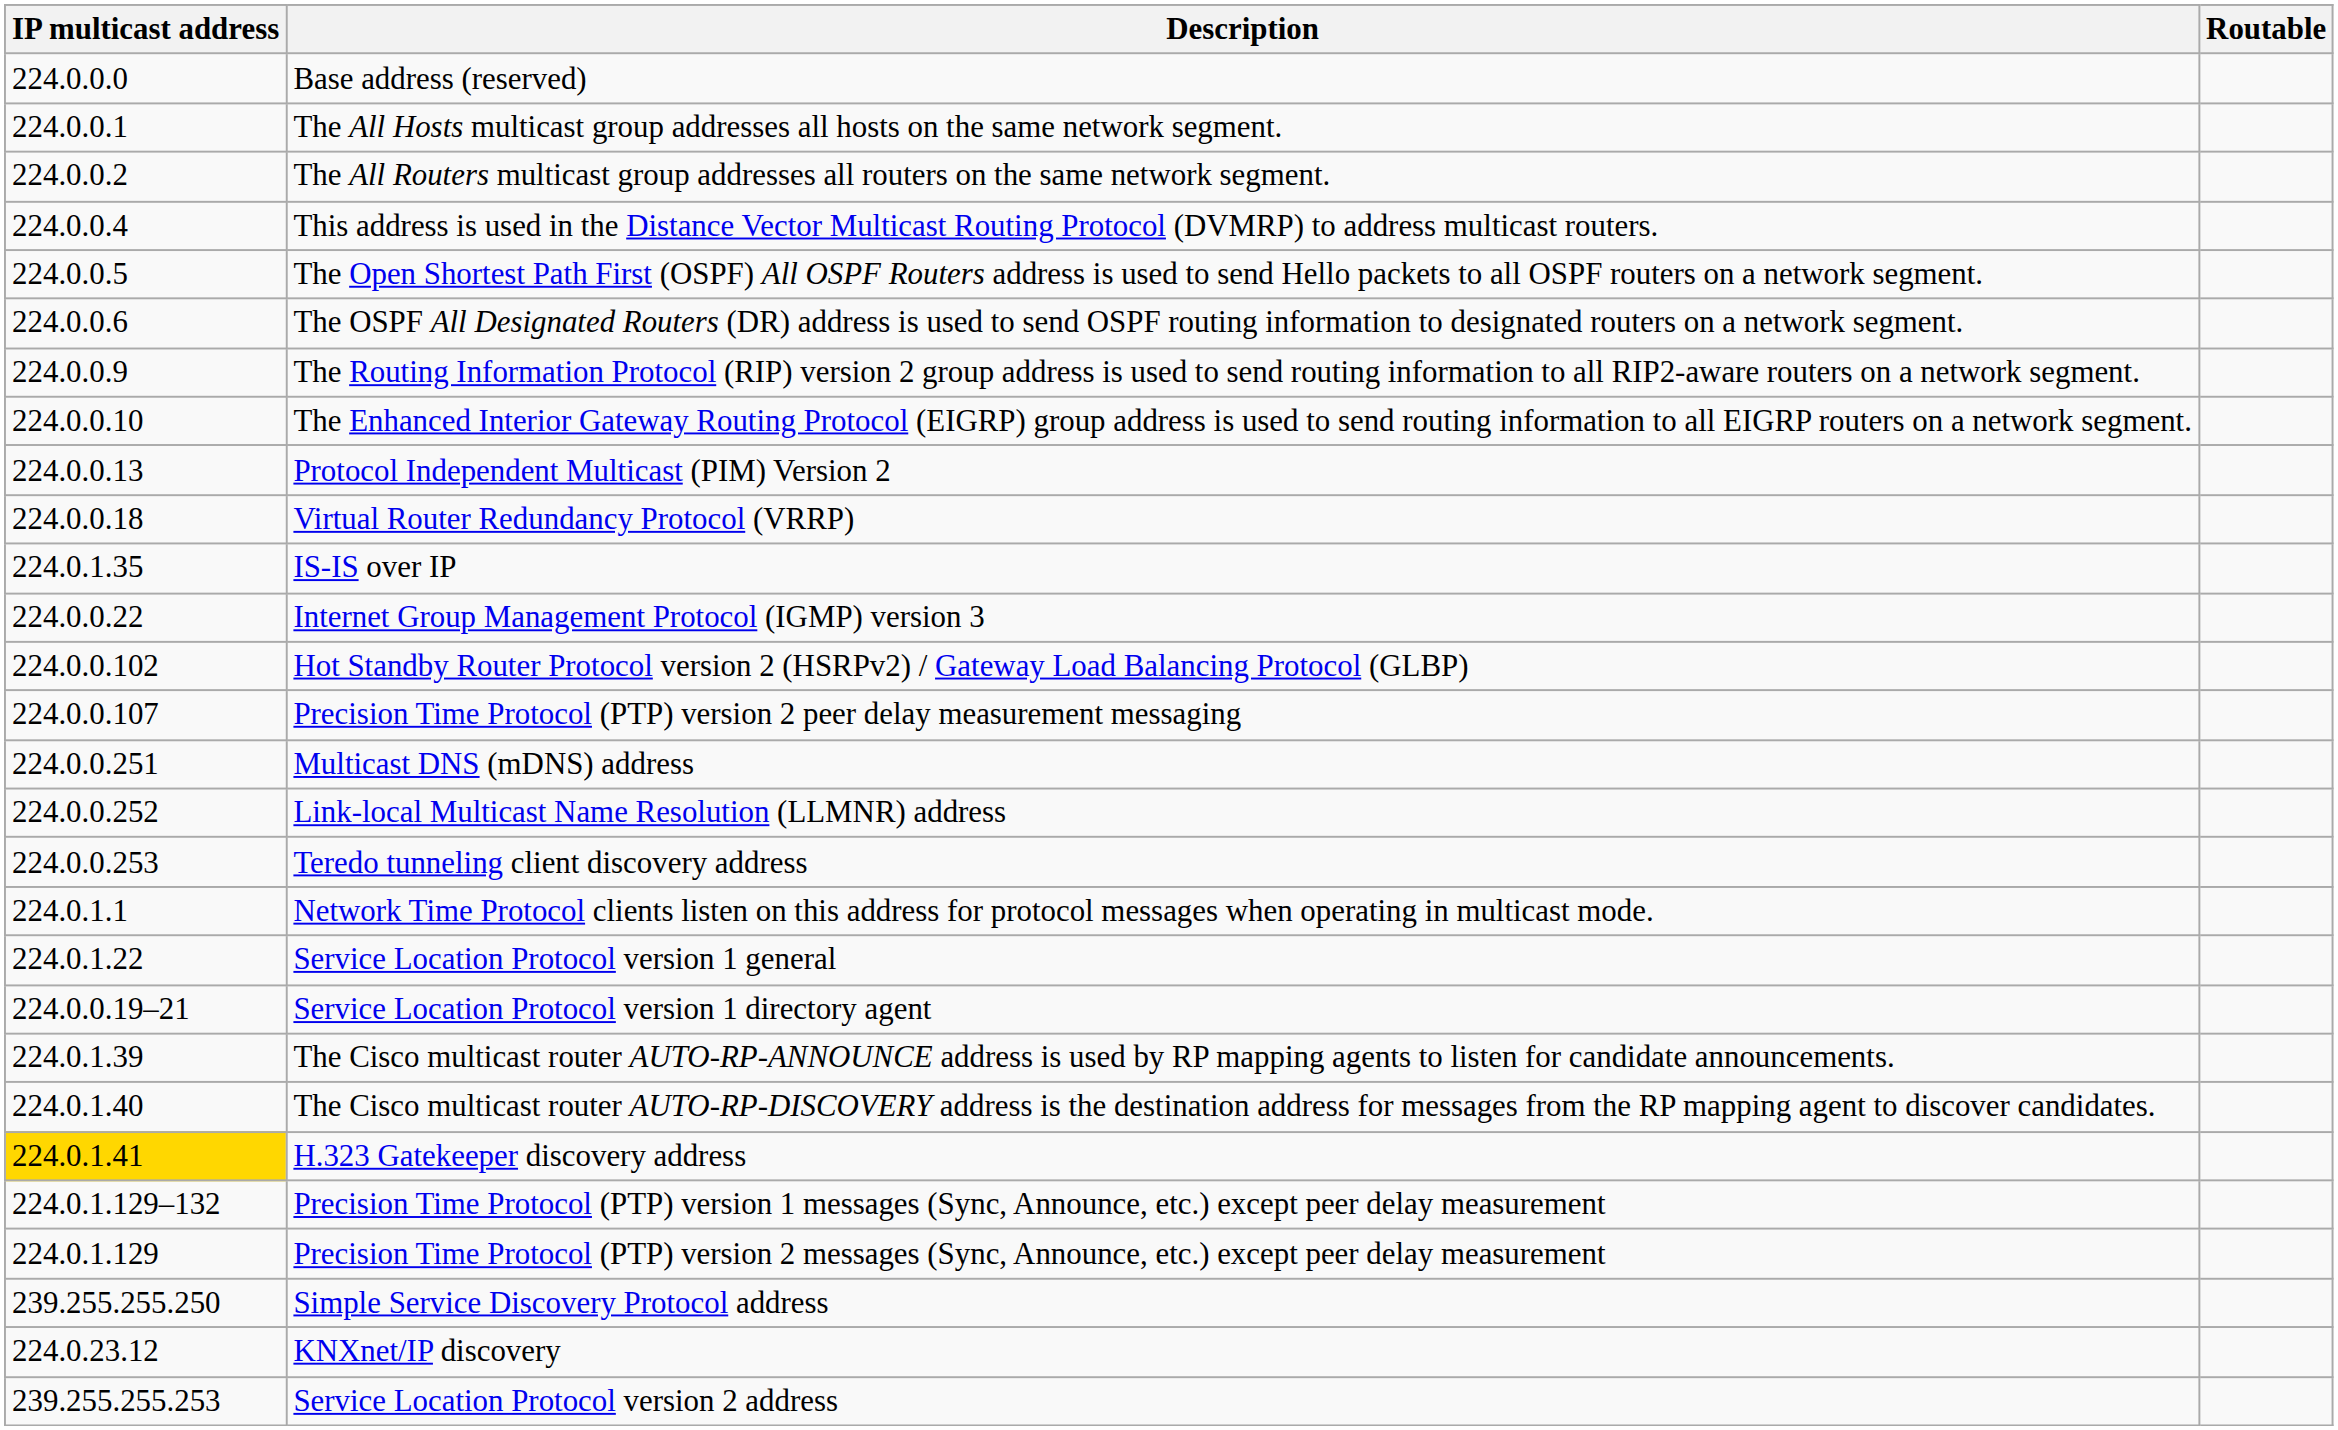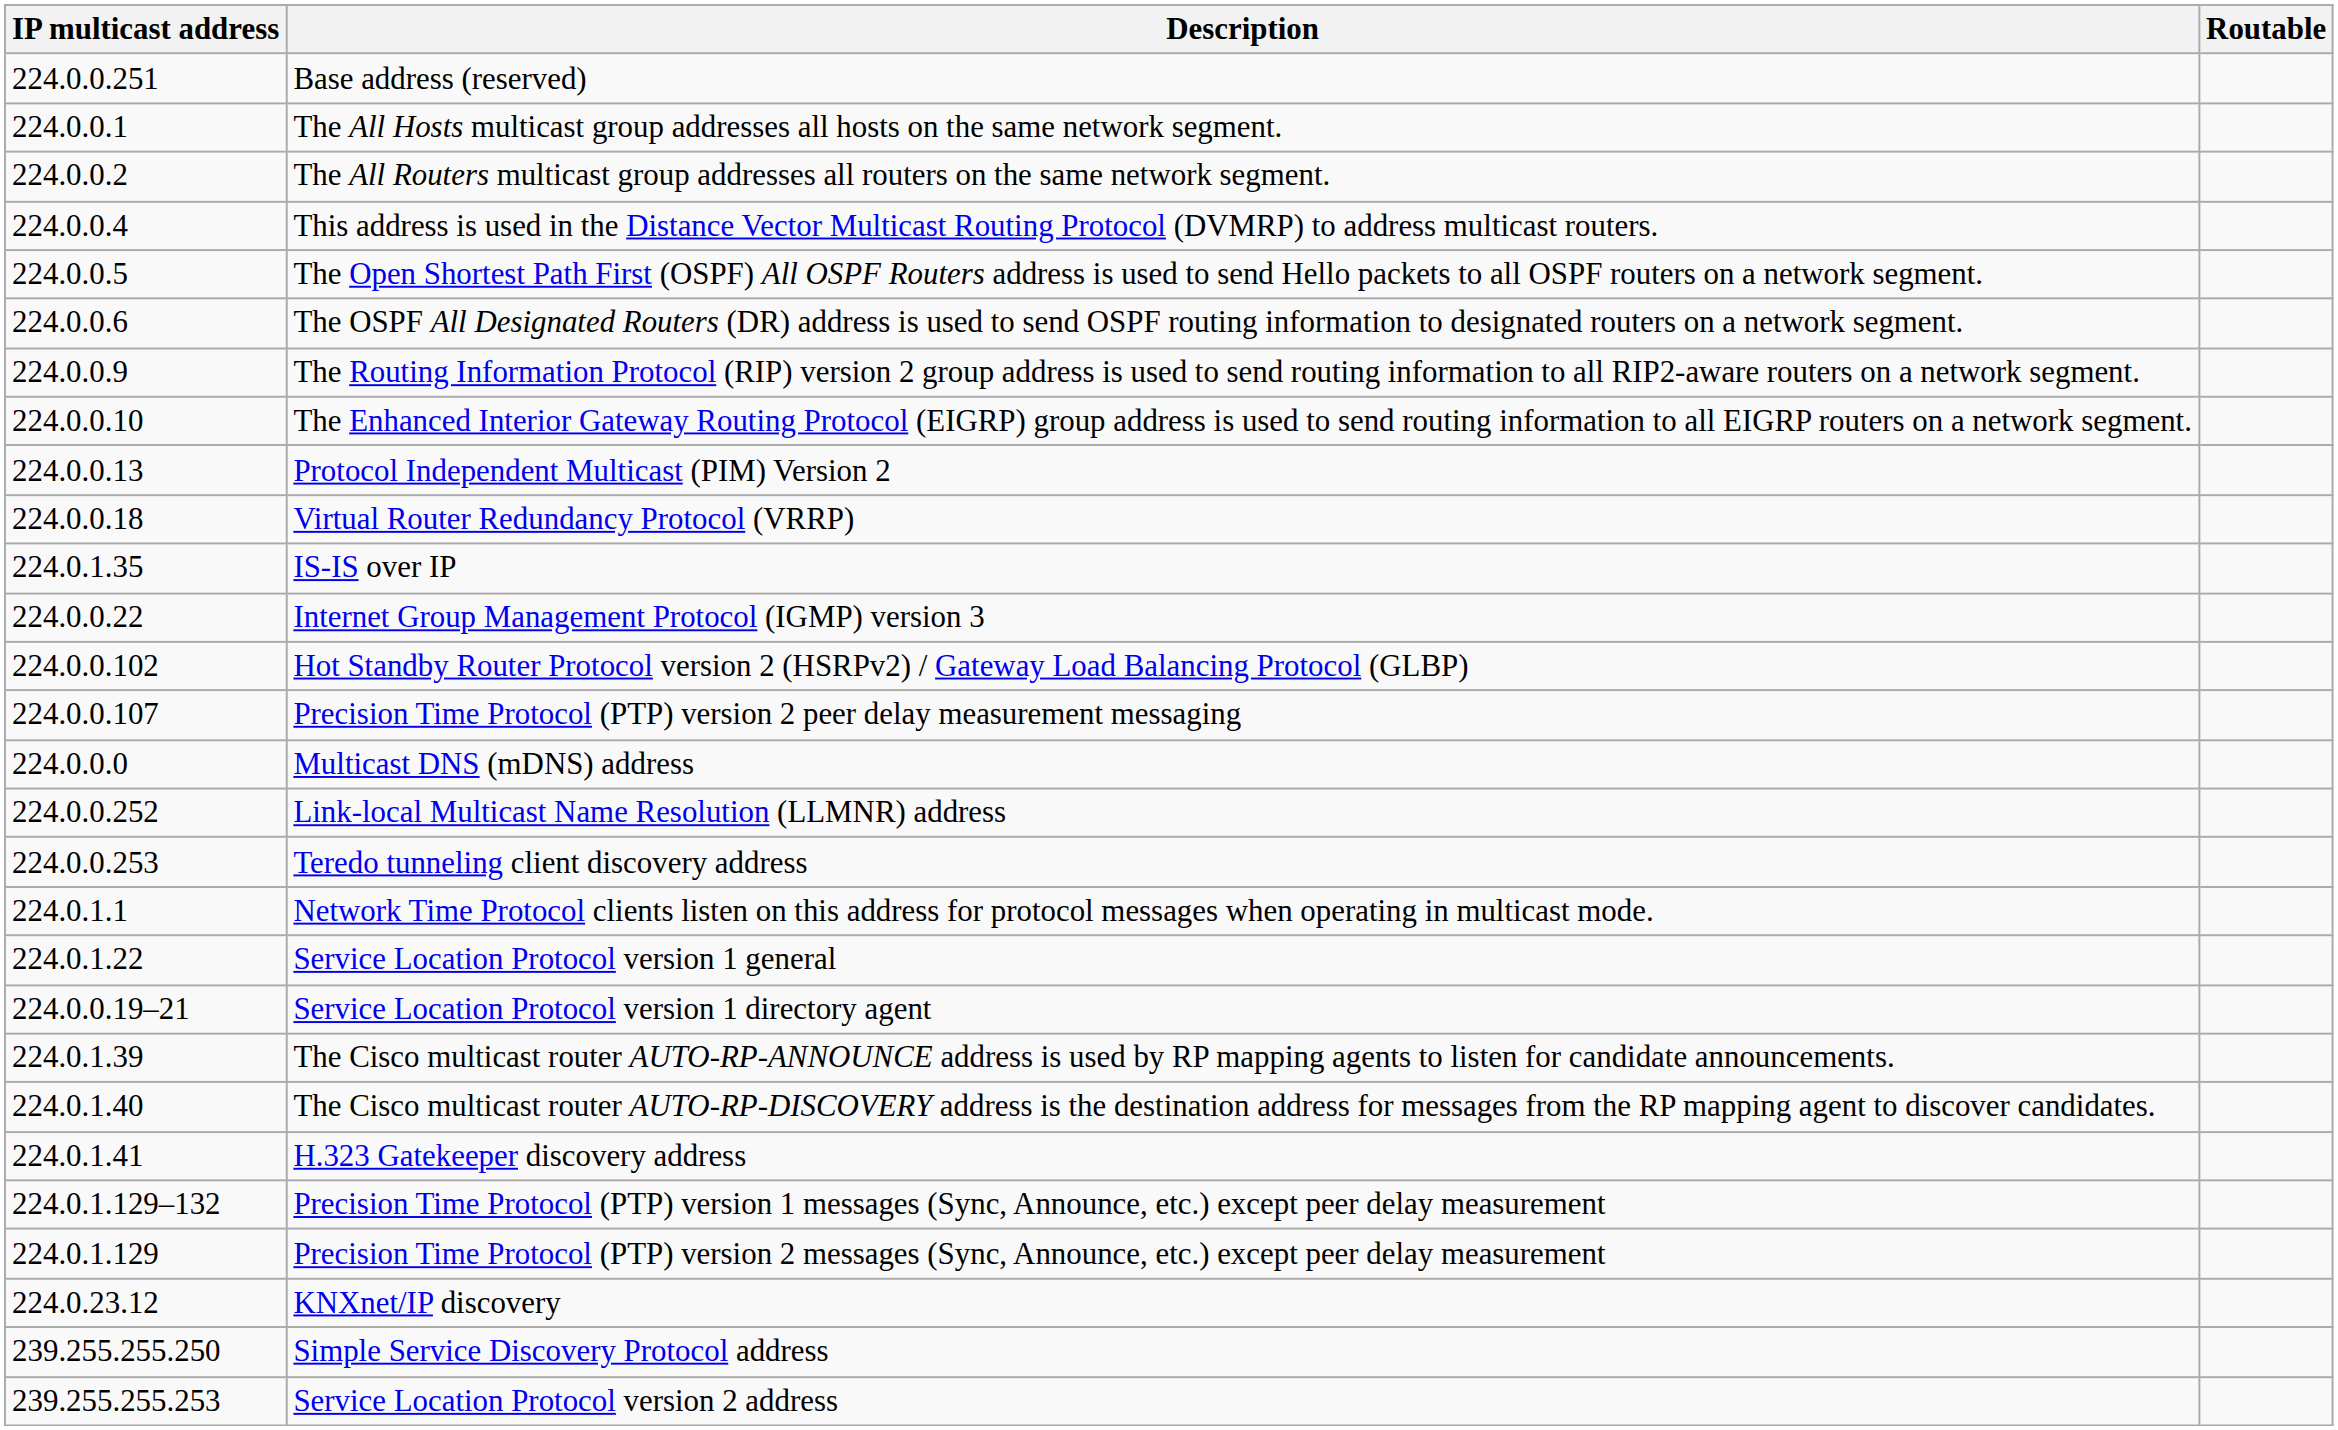Base address (reserved) | IP multicast address: 224.0.0.0 -> 224.0.0.251
Multicast DNS (mDNS) address | IP multicast address: 224.0.0.251 -> 224.0.0.0
H.323 Gatekeeper discovery address | IP multicast address: gold background -> no background
rows swapped: KNXnet/IP discovery <-> Simple Service Discovery Protocol address
